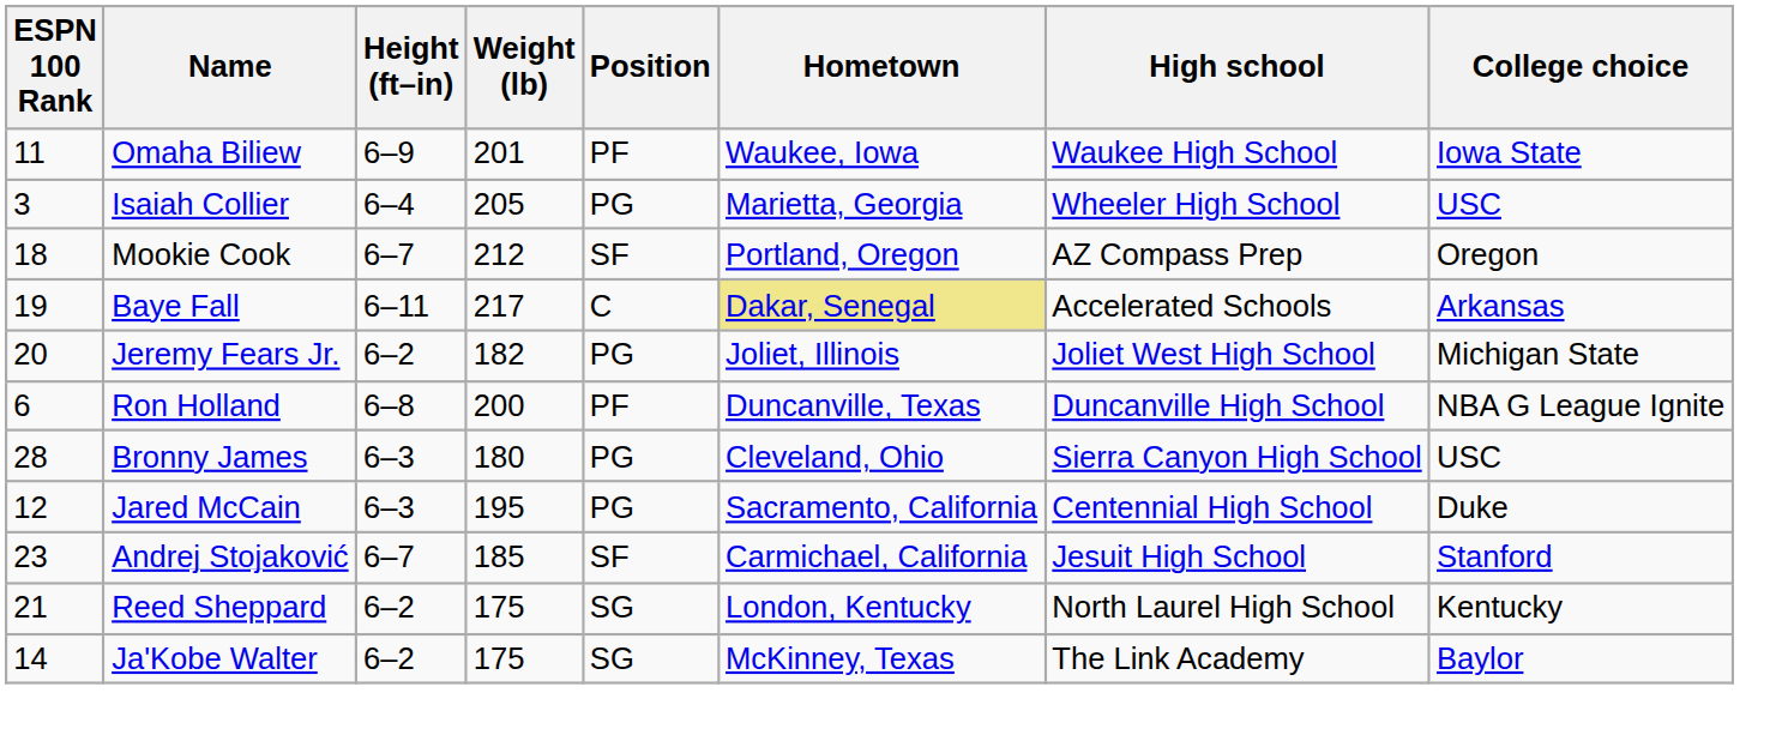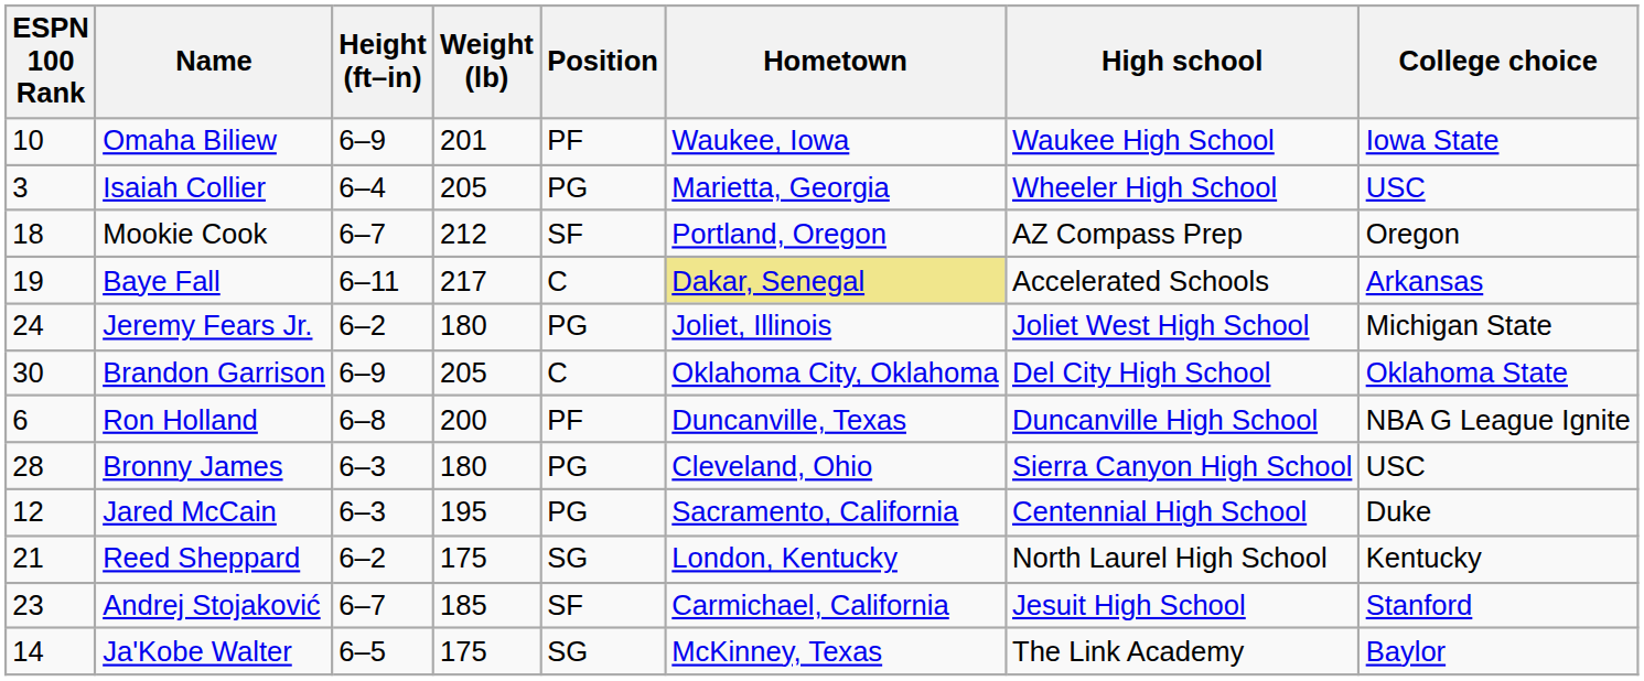Omaha Biliew | ESPN 100 Rank: 11 -> 10
Jeremy Fears Jr. | ESPN 100 Rank: 20 -> 24
Jeremy Fears Jr. | Weight (lb): 182 -> 180
+ row: 30 | Brandon Garrison | 6–9 | 205 | C | Oklahoma City, Oklahoma | Del City High School | Oklahoma State
rows swapped: Reed Sheppard <-> Andrej Stojaković
Ja'Kobe Walter | Height (ft–in): 6–2 -> 6–5
